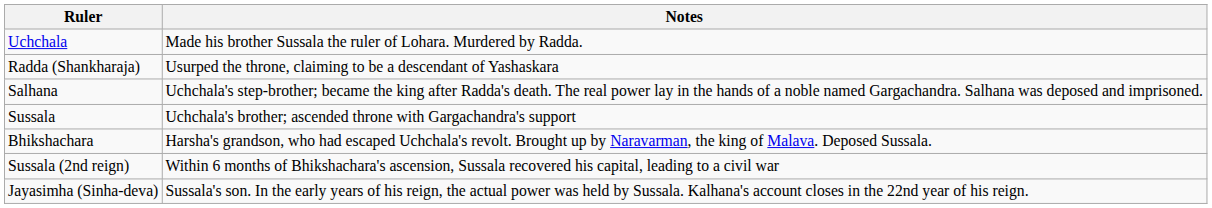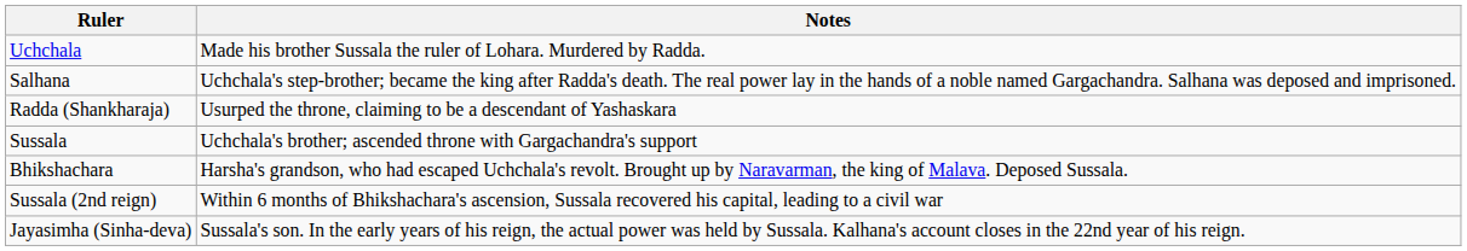rows swapped: Radda (Shankharaja) <-> Salhana
